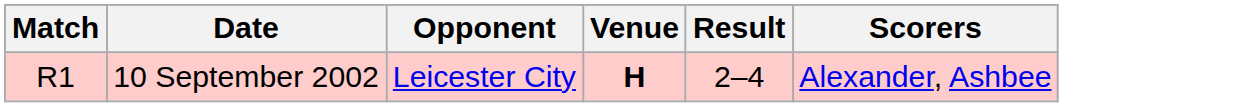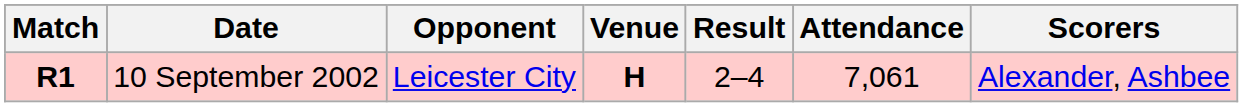+ column: Attendance | 7,061
10 September 2002 | Match: normal -> bold
